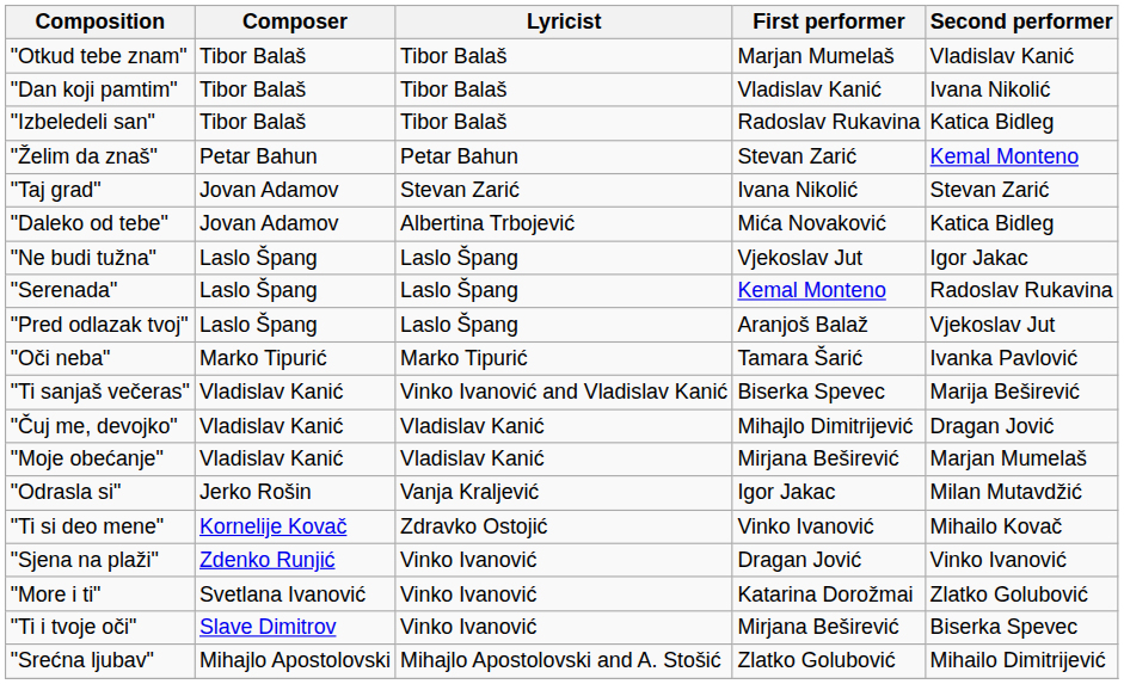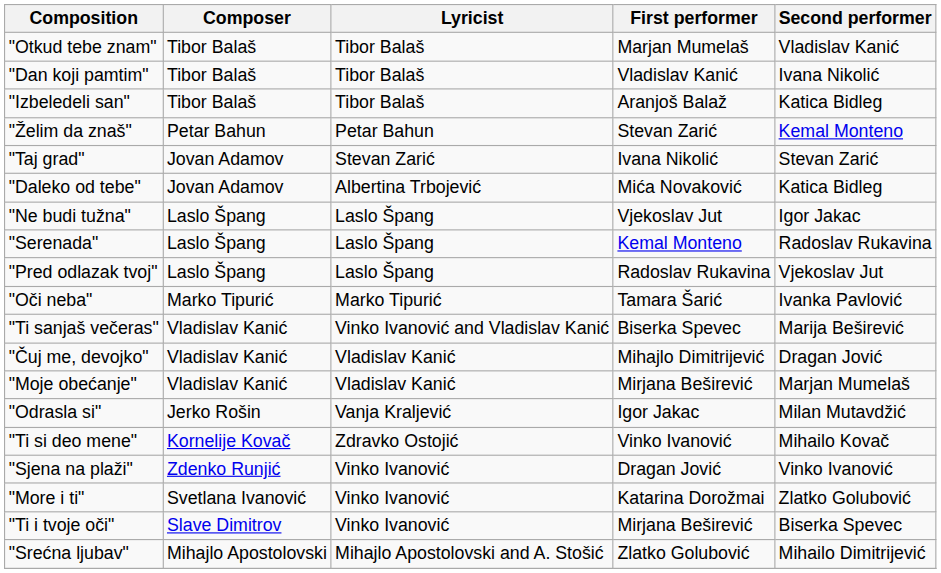"Izbeledeli san" | First performer: Radoslav Rukavina -> Aranjoš Balaž
"Pred odlazak tvoj" | First performer: Aranjoš Balaž -> Radoslav Rukavina
